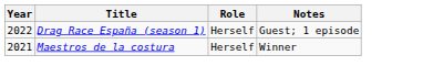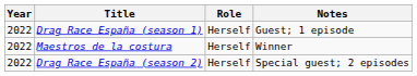Maestros de la costura | Year: 2021 -> 2022
+ row: 2022 | Drag Race España (season 2) | Herself | Special guest; 2 episodes
